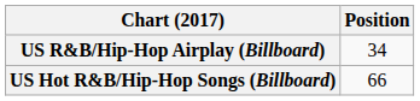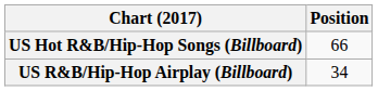rows swapped: US Hot R&B/Hip-Hop Songs (Billboard) <-> US R&B/Hip-Hop Airplay (Billboard)
